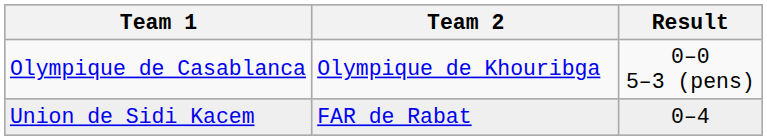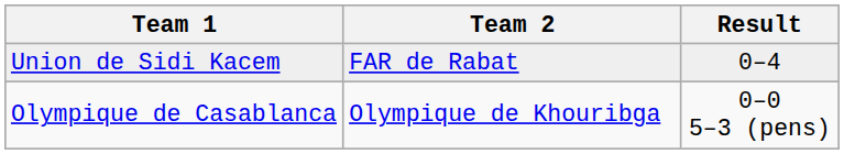rows swapped: Olympique de Casablanca <-> Union de Sidi Kacem
